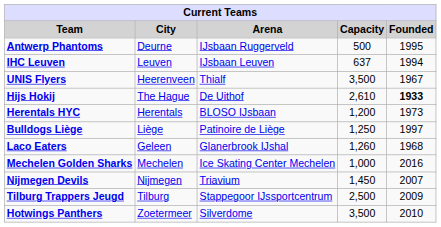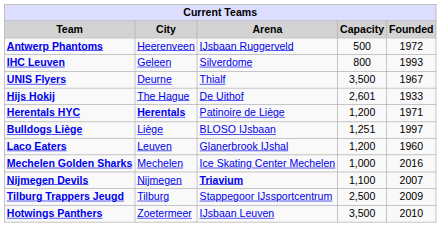Antwerp Phantoms | City: Deurne -> Heerenveen
Antwerp Phantoms | Founded: 1995 -> 1972
IHC Leuven | City: Leuven -> Geleen
IHC Leuven | Arena: IJsbaan Leuven -> Silverdome
IHC Leuven | Capacity: 637 -> 800
IHC Leuven | Founded: 1994 -> 1993
UNIS Flyers | City: Heerenveen -> Deurne
Hijs Hokij | Capacity: 2,610 -> 2,601
Hijs Hokij | Founded: bold -> normal
Herentals HYC | City: normal -> bold
Herentals HYC | Arena: BLOSO IJsbaan -> Patinoire de Liège
Herentals HYC | Founded: 1973 -> 1971
Bulldogs Liège | Arena: Patinoire de Liège -> BLOSO IJsbaan
Bulldogs Liège | Capacity: 1,250 -> 1,251
Laco Eaters | City: Geleen -> Leuven
Laco Eaters | Capacity: 1,260 -> 1,200
Laco Eaters | Founded: 1968 -> 1960
Nijmegen Devils | Arena: normal -> bold
Nijmegen Devils | Capacity: 1,450 -> 1,100
Hotwings Panthers | Arena: Silverdome -> IJsbaan Leuven
